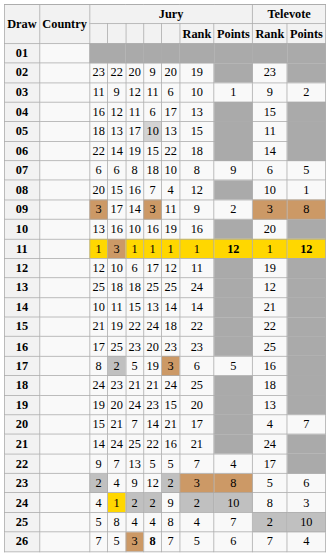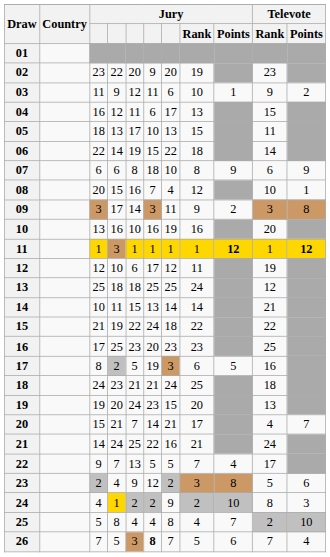05 | column 6: lightgrey background -> no background
07 | Televote / Points: 5 -> 9
